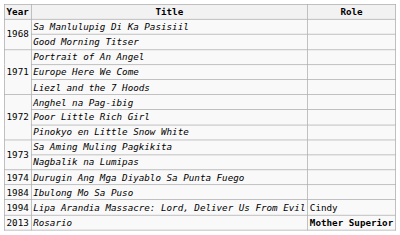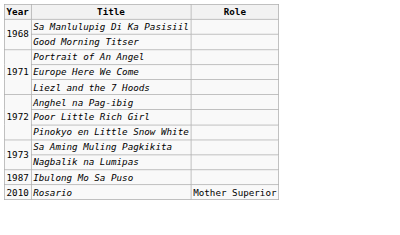- row: 1974 | Durugin Ang Mga Diyablo Sa Punta Fuego
Ibulong Mo Sa Puso | Year: 1984 -> 1987
- row: 1994 | Lipa Arandia Massacre: Lord, Deliver Us From Evil | Cindy
Rosario | Year: 2013 -> 2010
Rosario | Role: bold -> normal
